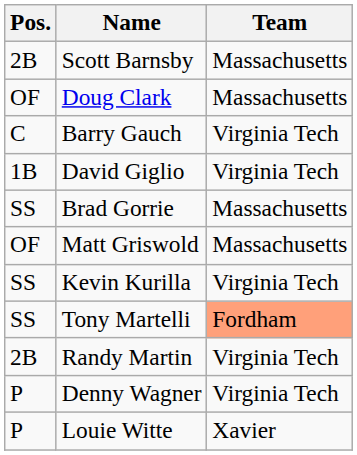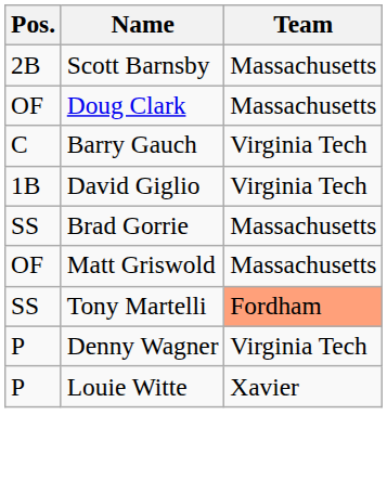- row: SS | Kevin Kurilla | Virginia Tech
- row: 2B | Randy Martin | Virginia Tech
